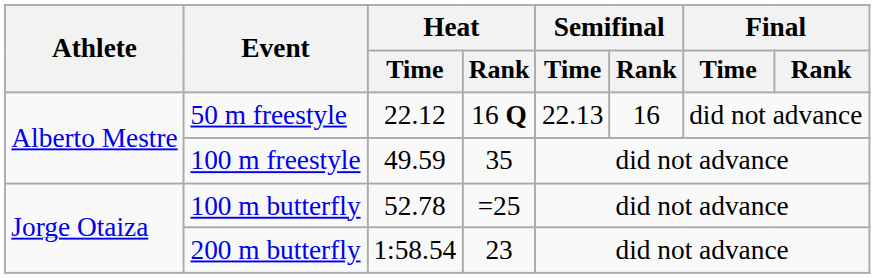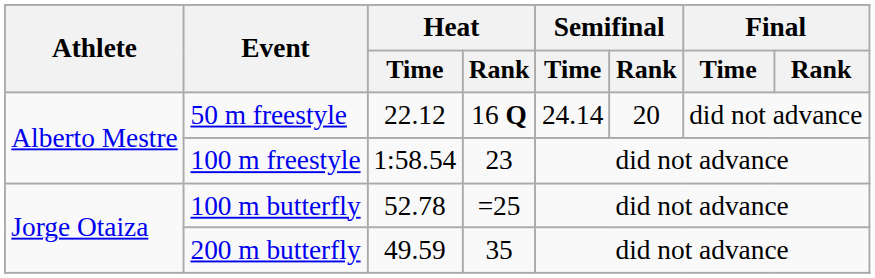50 m freestyle | Semifinal / Time: 22.13 -> 24.14
50 m freestyle | Semifinal / Rank: 16 -> 20
100 m freestyle | Heat / Time: 49.59 -> 1:58.54
100 m freestyle | Heat / Rank: 35 -> 23
200 m butterfly | Heat / Time: 1:58.54 -> 49.59
200 m butterfly | Heat / Rank: 23 -> 35
